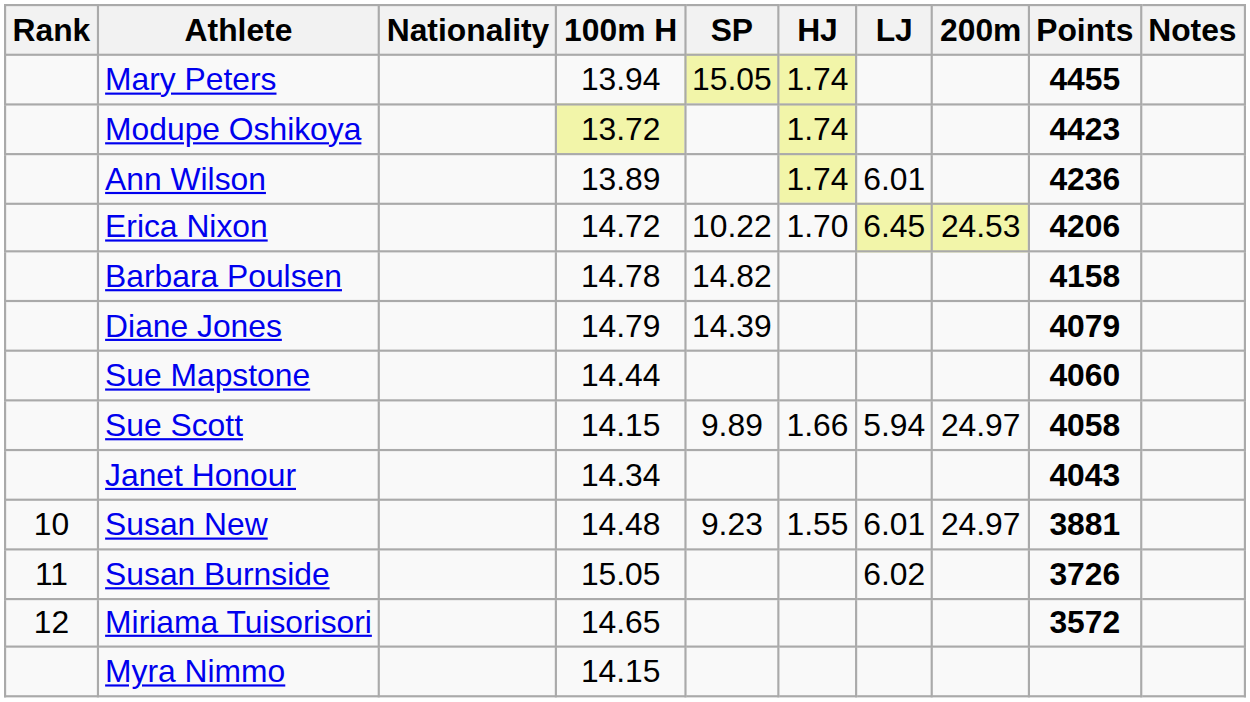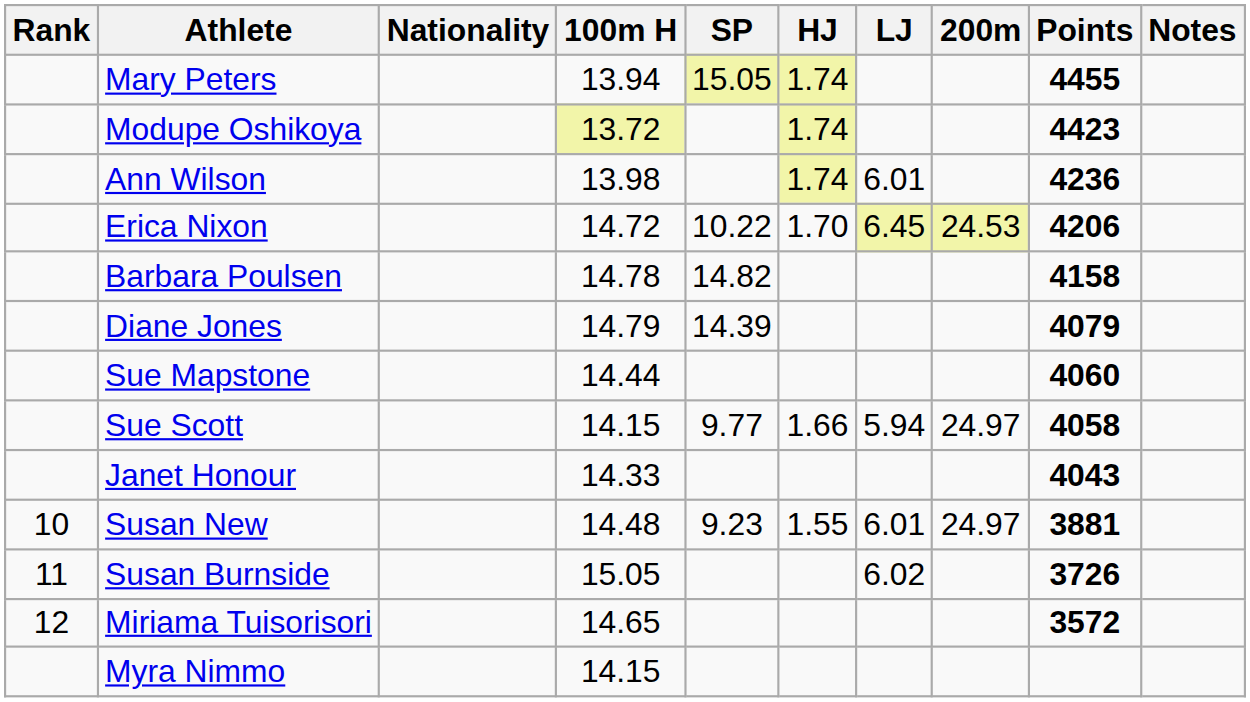Ann Wilson | 100m H: 13.89 -> 13.98
Sue Scott | SP: 9.89 -> 9.77
Janet Honour | 100m H: 14.34 -> 14.33
